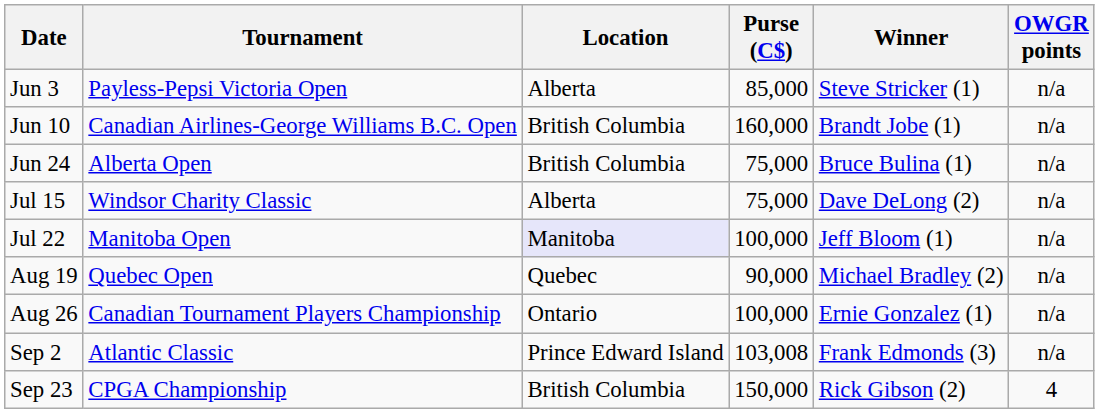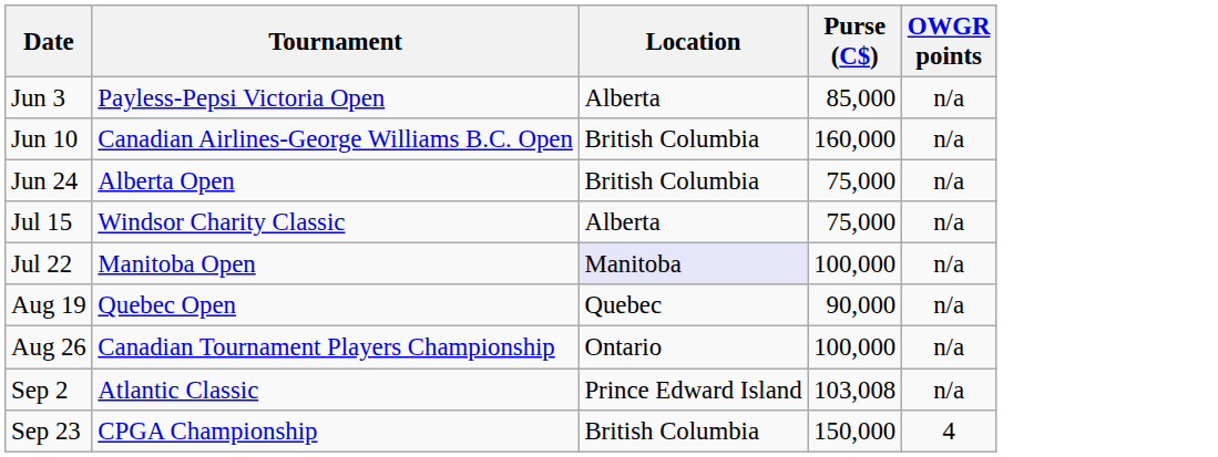- column: Winner | Steve Stricker (1) | Brandt Jobe (1) | Bruce Bulina (1) | Dave DeLong (2) | Jeff Bloom (1) | Michael Bradley (2) | Ernie Gonzalez (1) | Frank Edmonds (3) | Rick Gibson (2)
